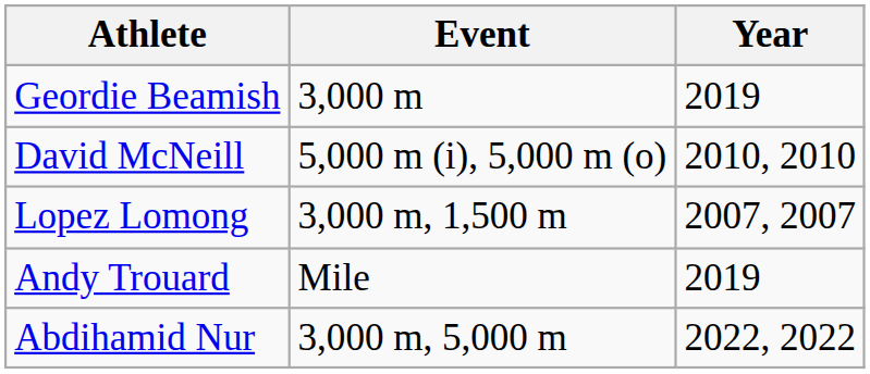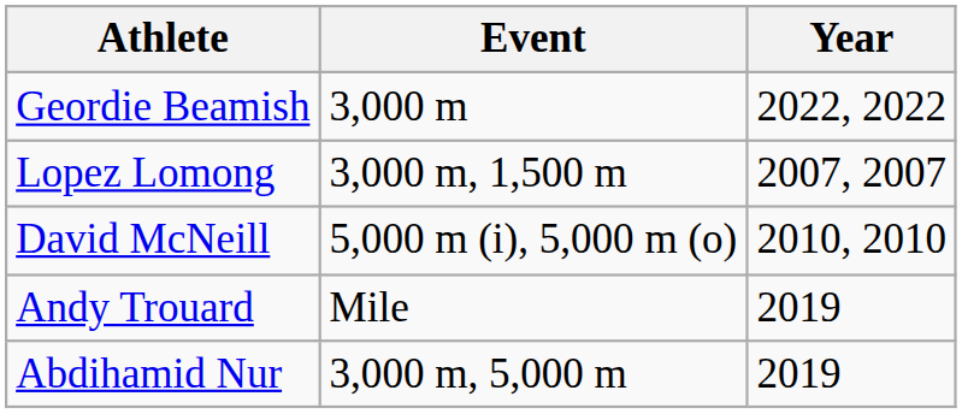Geordie Beamish | Year: 2019 -> 2022, 2022
rows swapped: Lopez Lomong <-> David McNeill
Abdihamid Nur | Year: 2022, 2022 -> 2019
